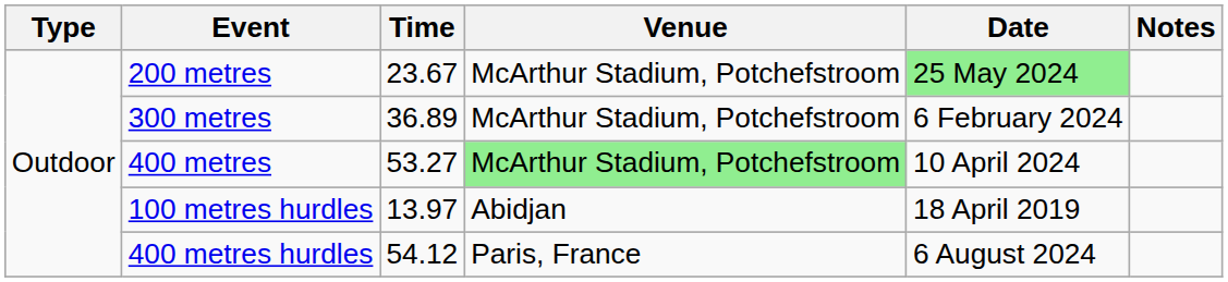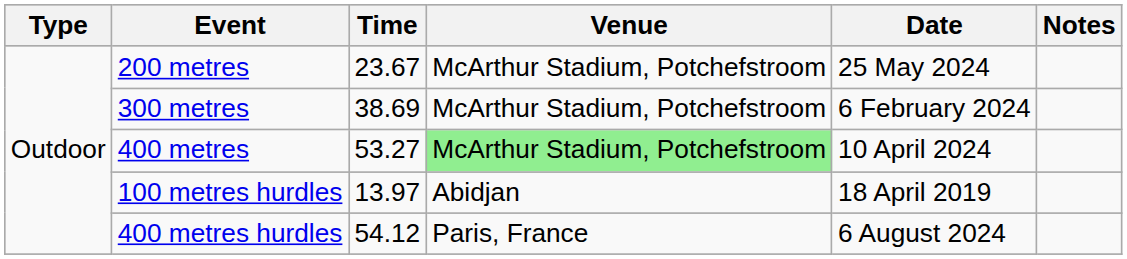200 metres | Date: lightgreen background -> no background
300 metres | Time: 36.89 -> 38.69
